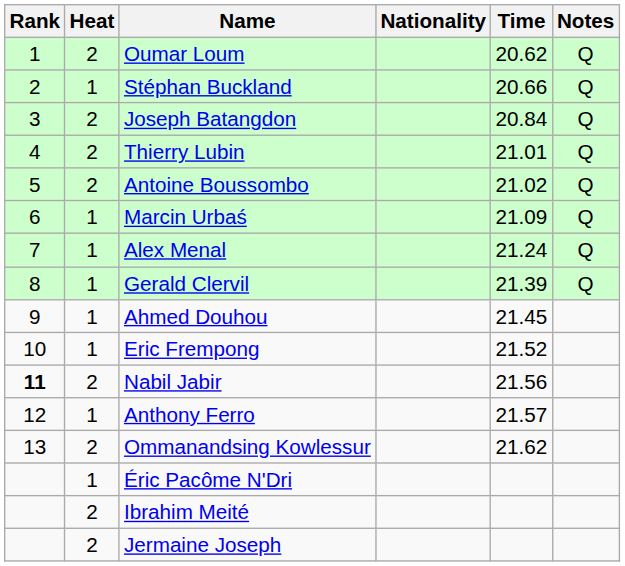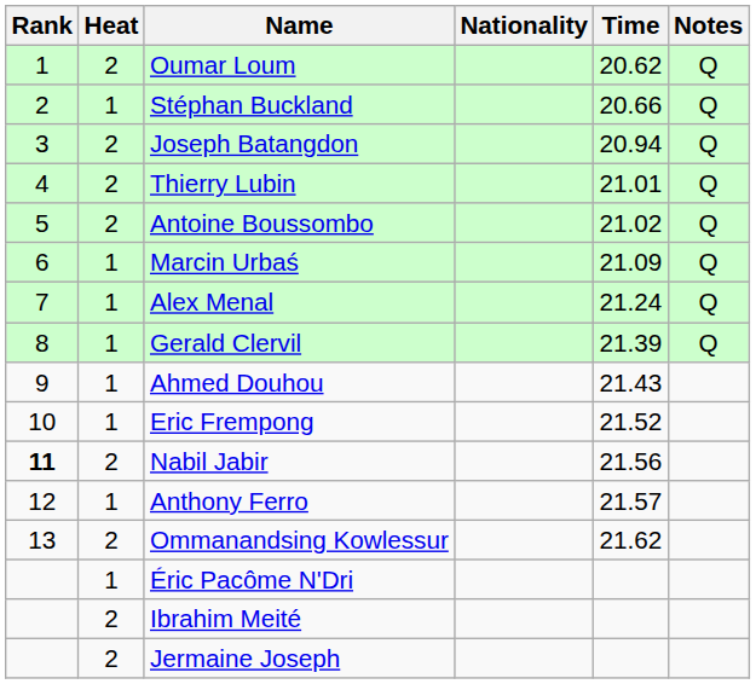Joseph Batangdon | Time: 20.84 -> 20.94
Ahmed Douhou | Time: 21.45 -> 21.43
